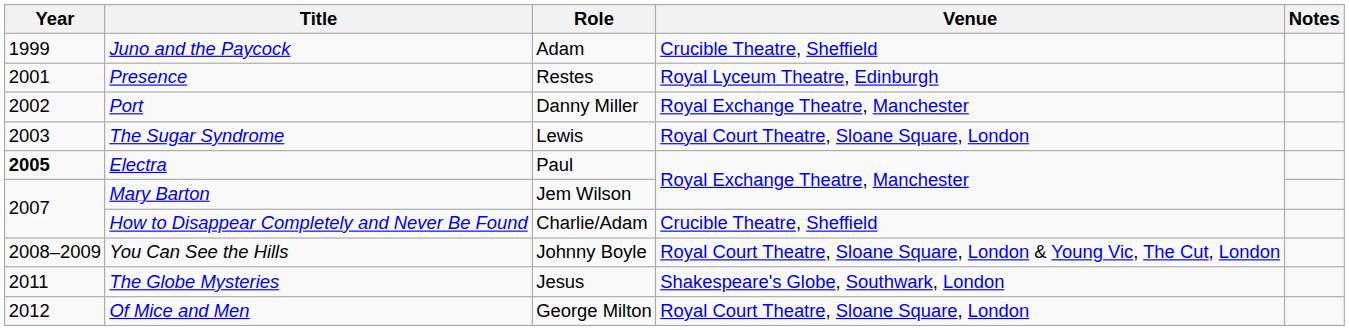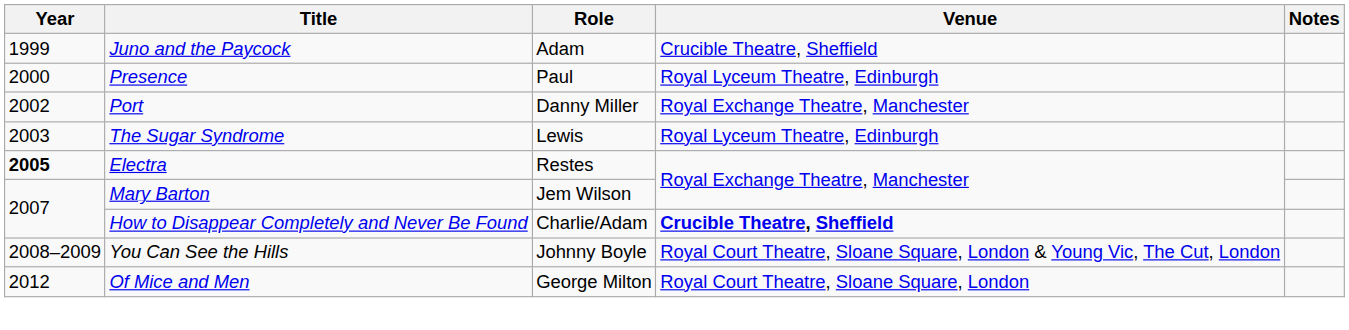Presence | Year: 2001 -> 2000
Presence | Role: Restes -> Paul
The Sugar Syndrome | Venue: Royal Court Theatre, Sloane Square, London -> Royal Lyceum Theatre, Edinburgh
Electra | Role: Paul -> Restes
How to Disappear Completely and Never Be Found | Venue: normal -> bold
- row: 2011 | The Globe Mysteries | Jesus | Shakespeare's Globe, Southwark, London
